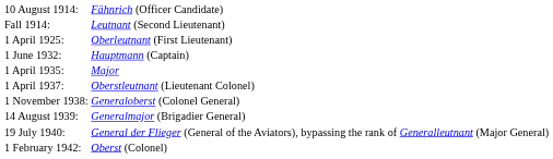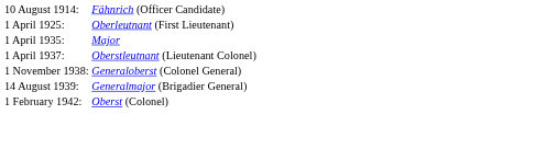- row: Fall 1914: | Leutnant (Second Lieutenant)
- row: 1 June 1932: | Hauptmann (Captain)
- row: 19 July 1940: | General der Flieger (General of the Aviators), bypassing the rank of Generalleutnant (Major General)
